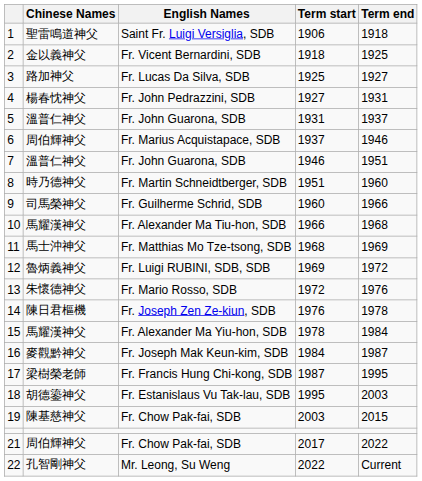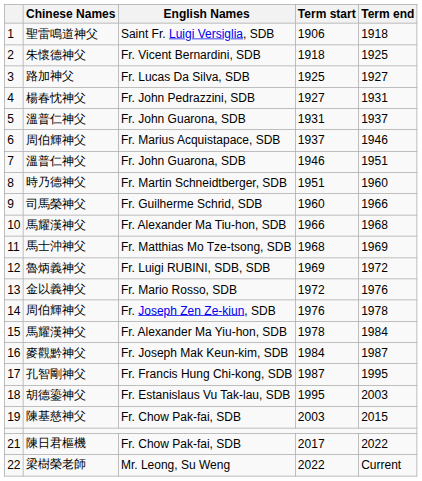Fr. Vicent Bernardini, SDB | Chinese Names: 金以義神父 -> 朱懷德神父
Fr. Mario Rosso, SDB | Chinese Names: 朱懷德神父 -> 金以義神父
Fr. Joseph Zen Ze-kiun, SDB | Chinese Names: 陳日君樞機 -> 周伯輝神父
Fr. Francis Hung Chi-kong, SDB | Chinese Names: 梁樹榮老師 -> 孔智剛神父
21 / Fr. Chow Pak-fai, SDB | Chinese Names: 周伯輝神父 -> 陳日君樞機
Mr. Leong, Su Weng | Chinese Names: 孔智剛神父 -> 梁樹榮老師
